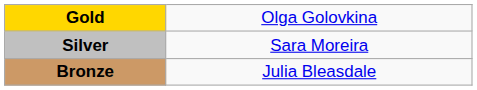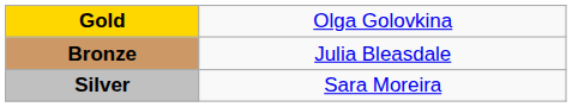rows swapped: Silver <-> Bronze
